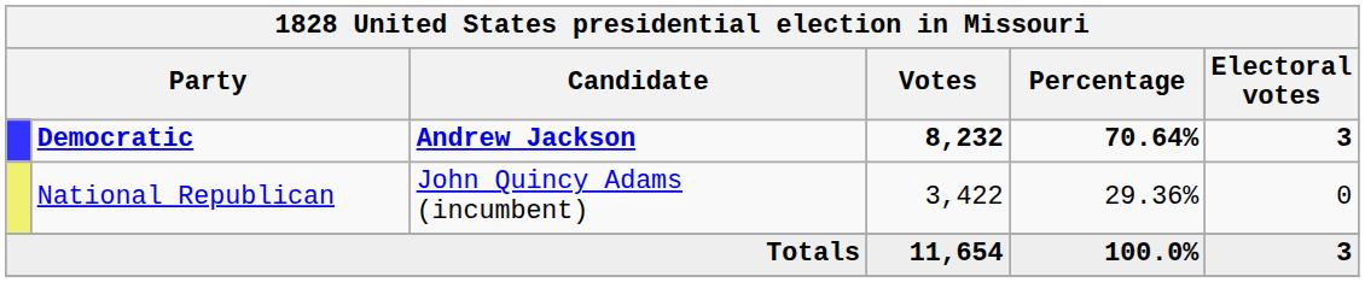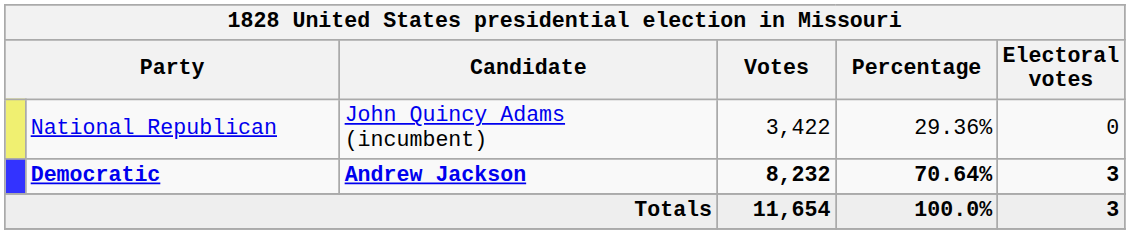rows swapped: Democratic <-> National Republican
